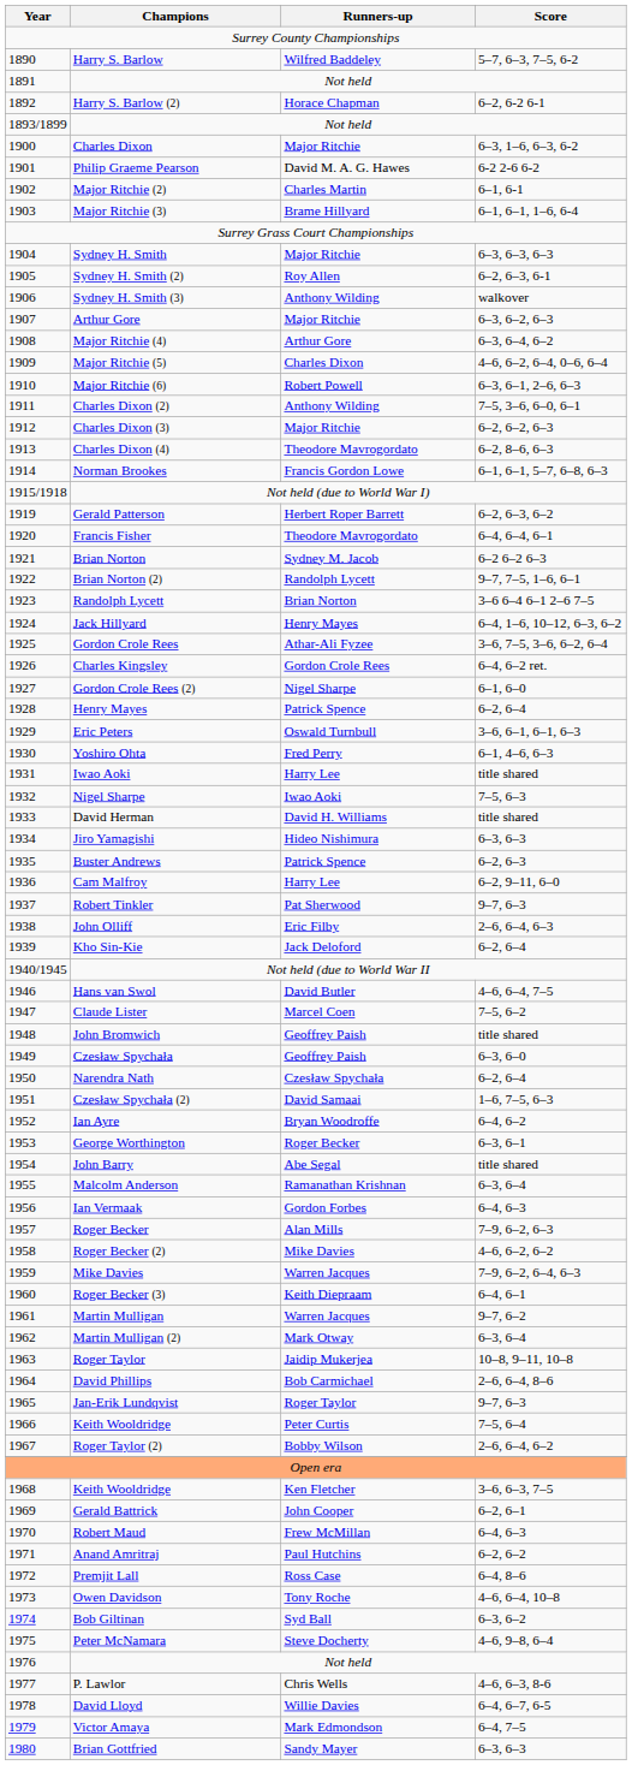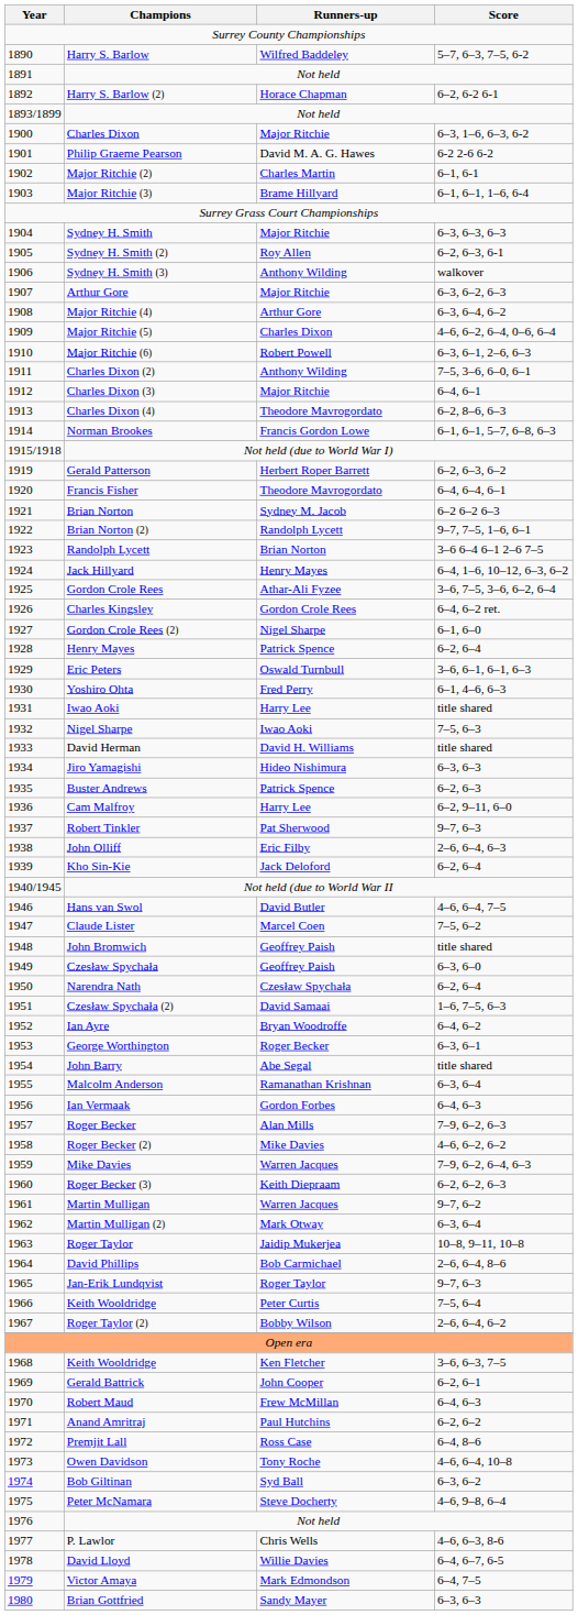Charles Dixon (3) | Score: 6–2, 6–2, 6–3 -> 6–4, 6–1
Roger Becker (3) | Score: 6–4, 6–1 -> 6–2, 6–2, 6–3
